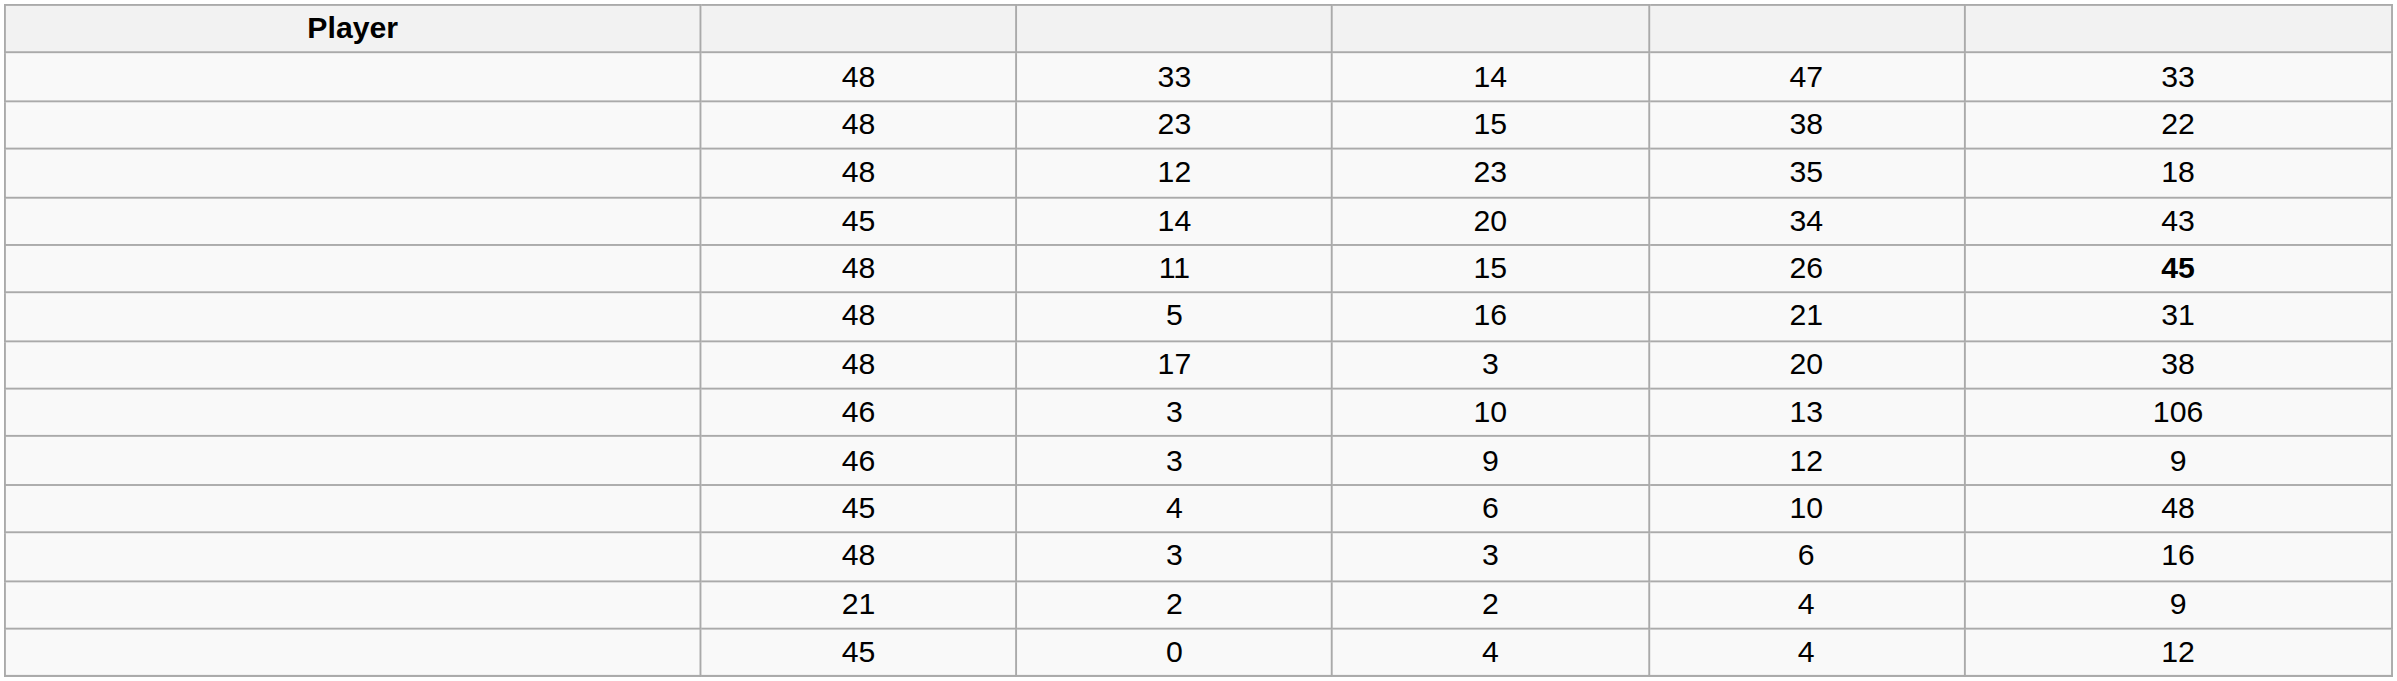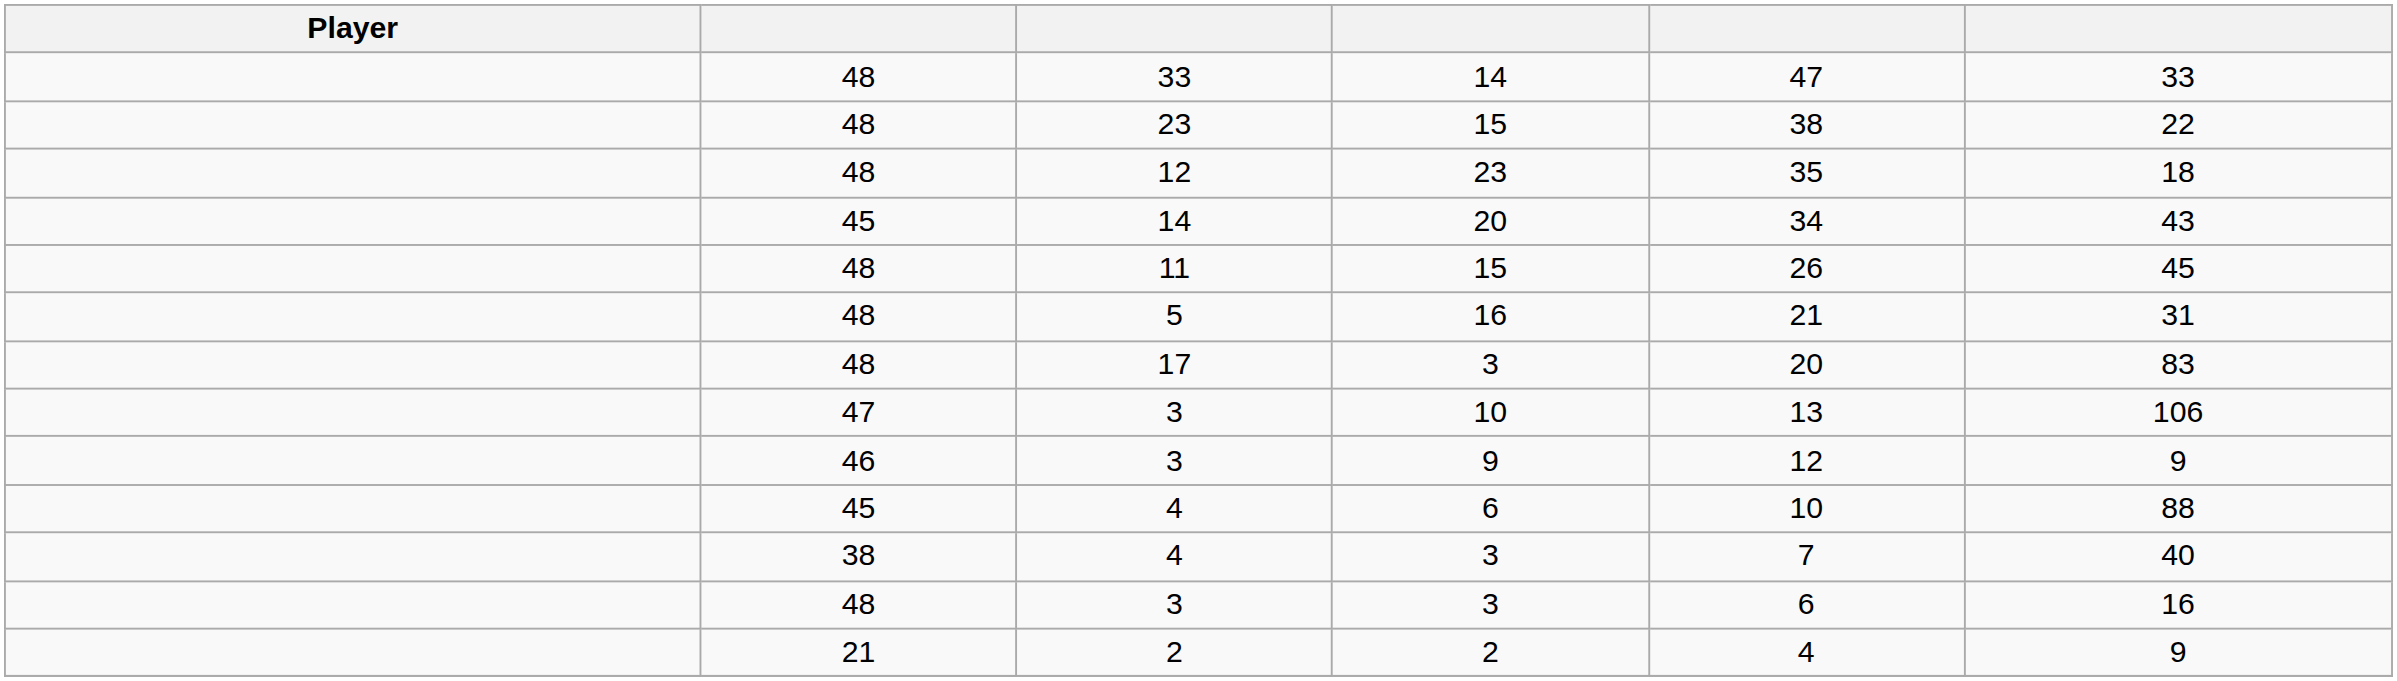11 | column 6: bold -> normal
17 | column 6: 38 -> 83
3 / 10 | column 2: 46 -> 47
4 / 6 | column 6: 48 -> 88
+ row: 38 | 4 | 3 | 7 | 40
- row: 45 | 0 | 4 | 4 | 12
